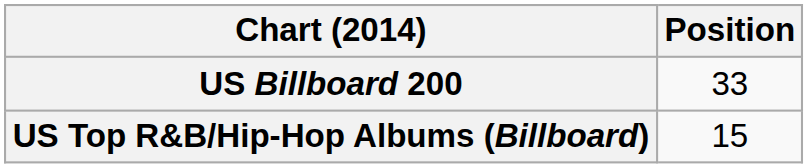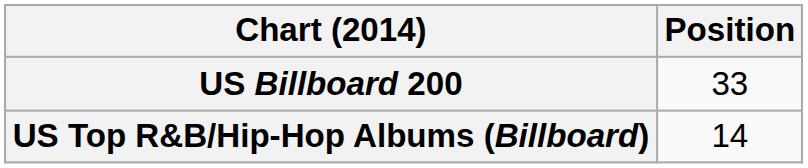US Top R&B/Hip-Hop Albums (Billboard) | Position: 15 -> 14
